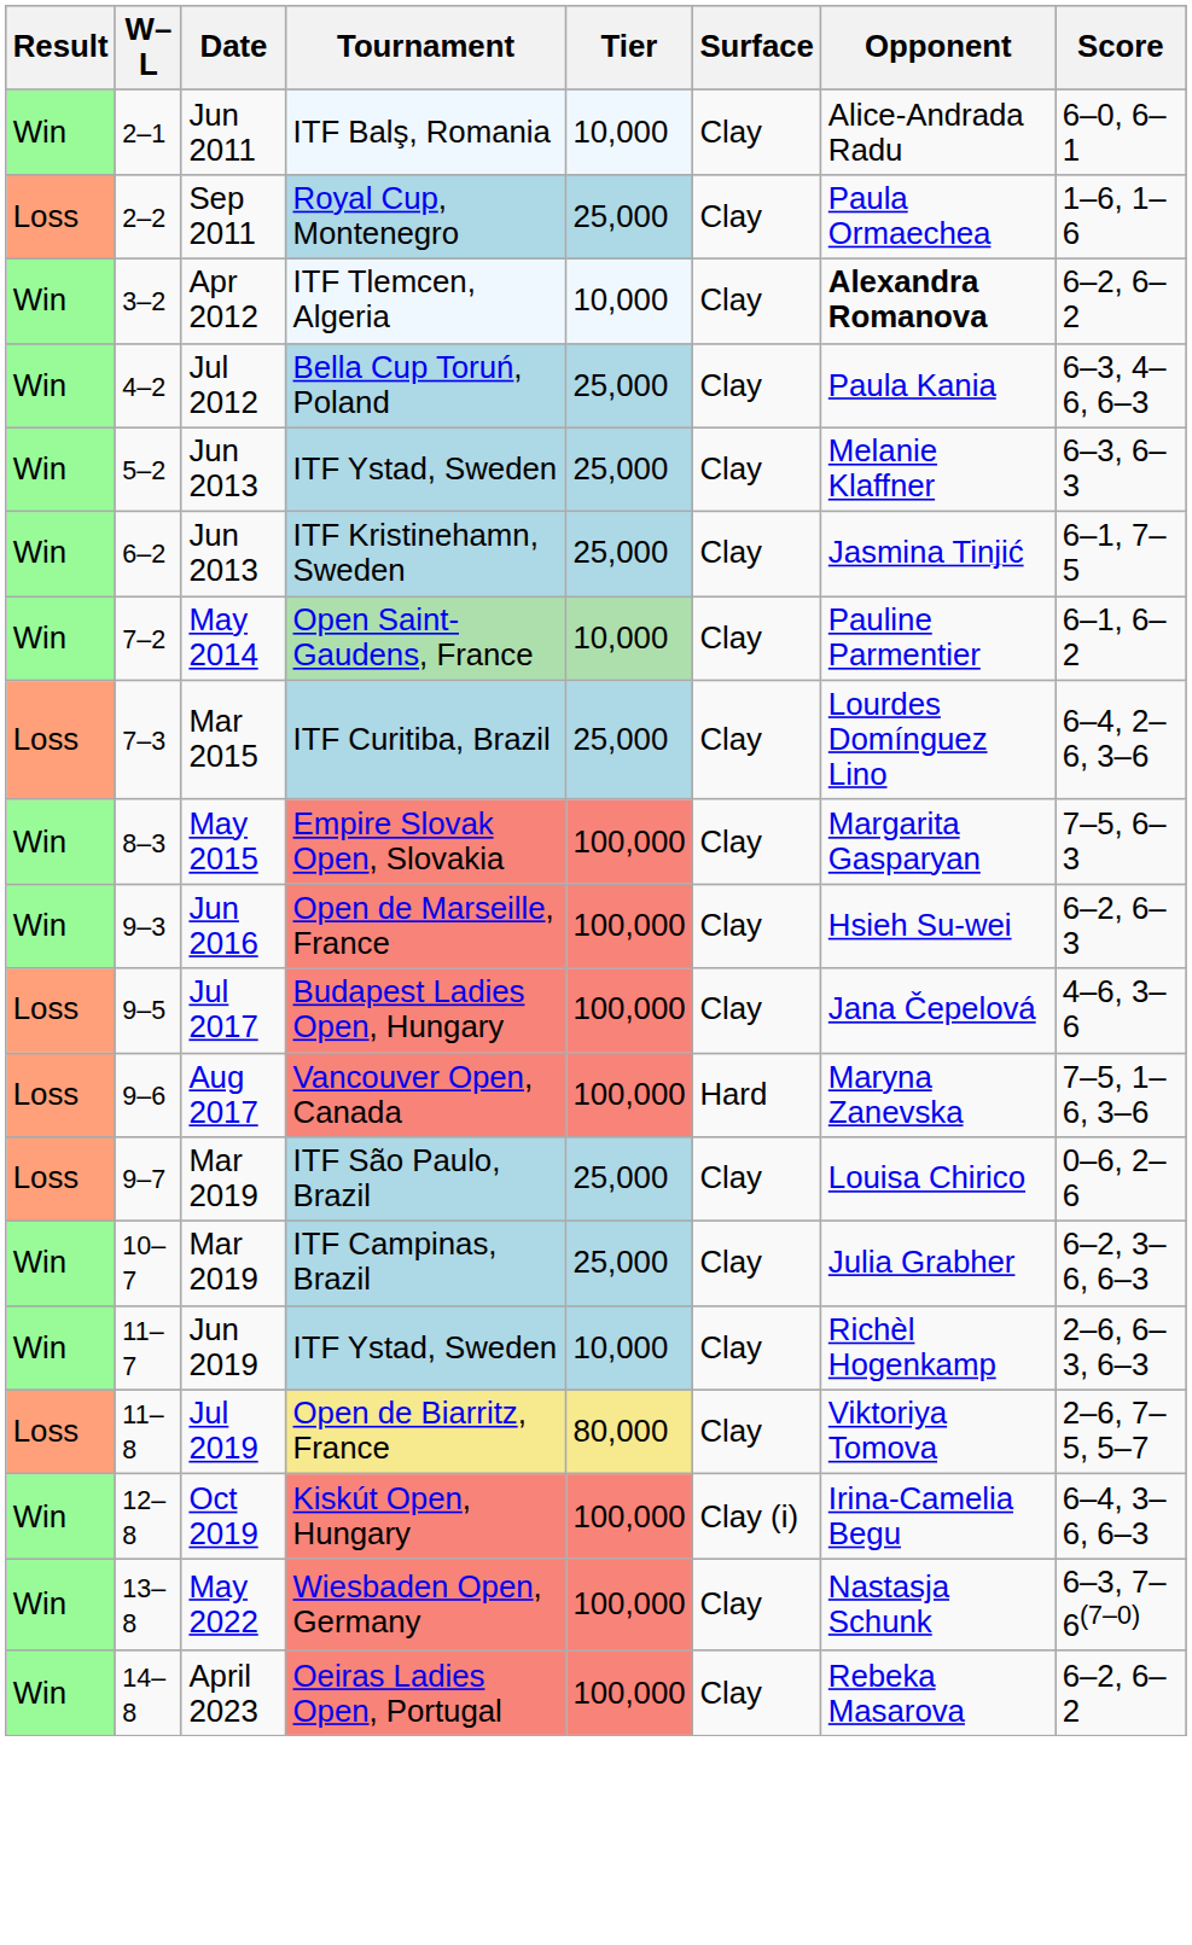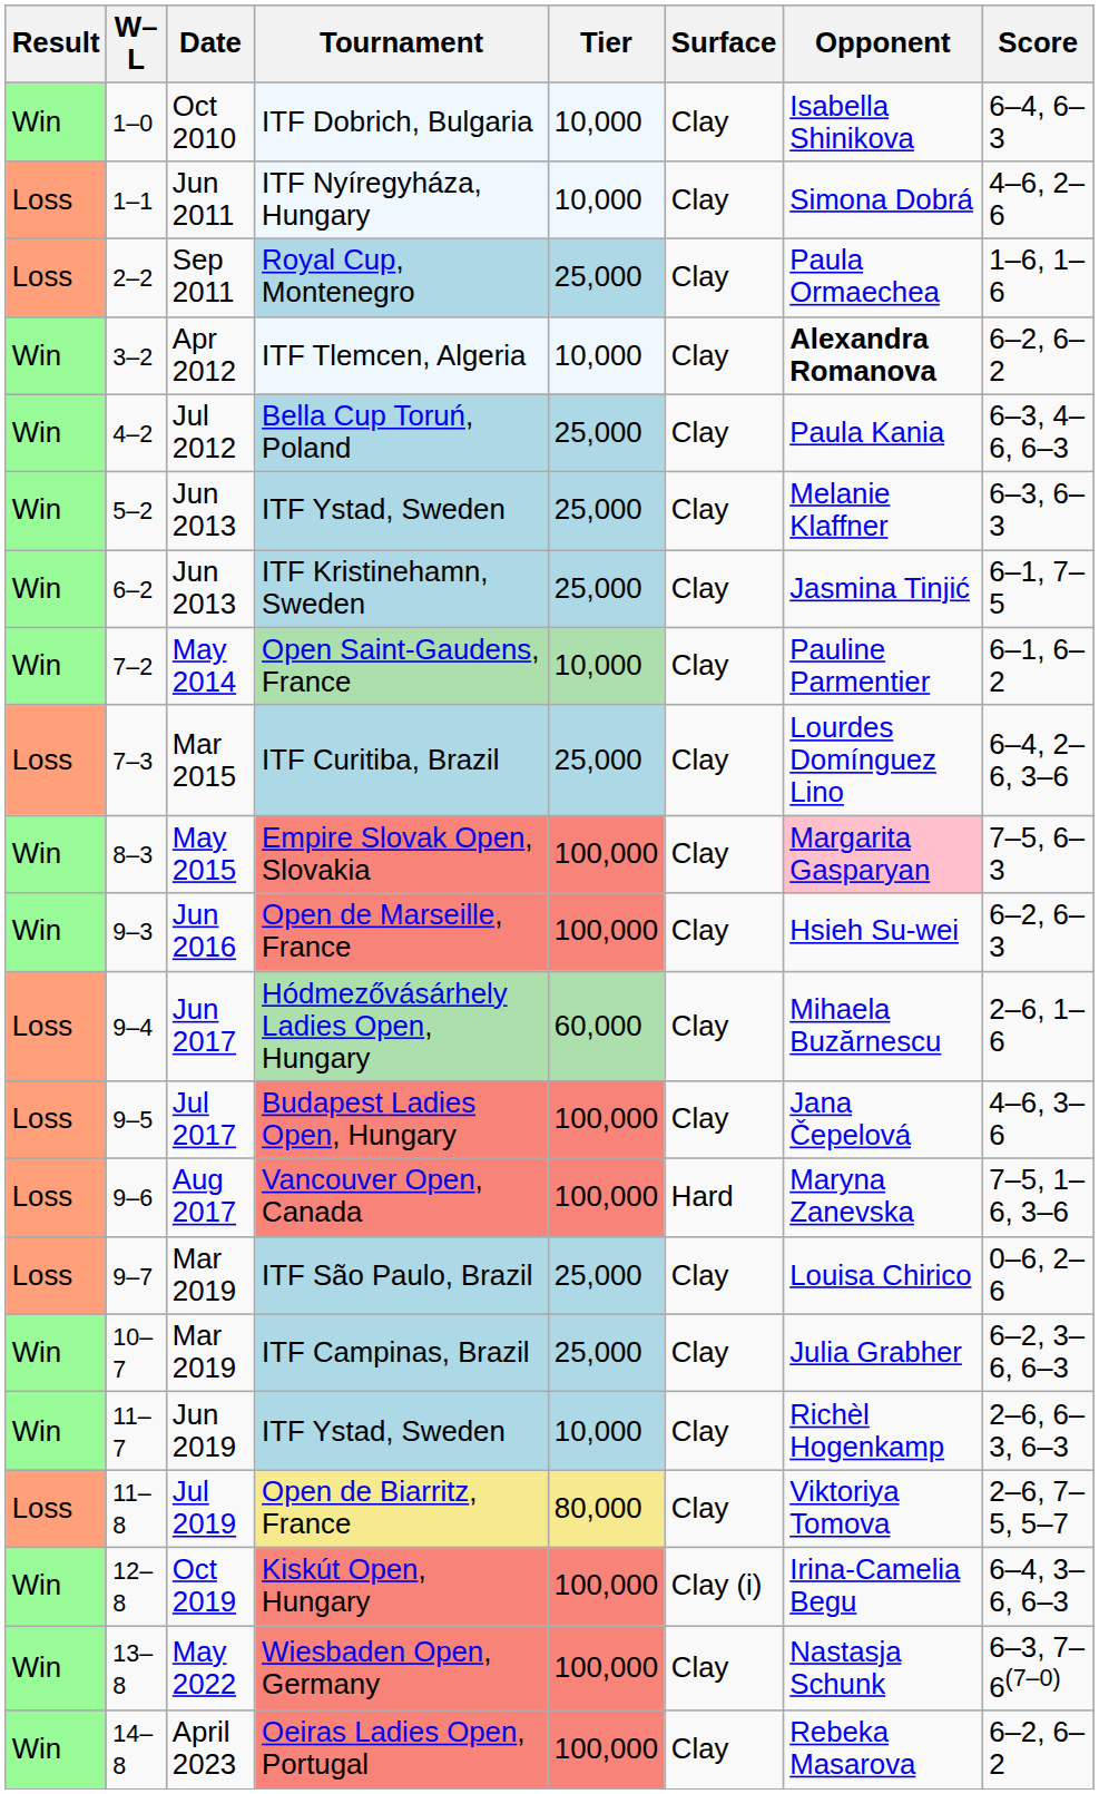+ row: Win | 1–0 | Oct 2010 | ITF Dobrich, Bulgaria | 10,000 | Clay | Isabella Shinikova | 6–4, 6–3
+ row: Loss | 1–1 | Jun 2011 | ITF Nyíregyháza, Hungary | 10,000 | Clay | Simona Dobrá | 4–6, 2–6
- row: Win | 2–1 | Jun 2011 | ITF Balş, Romania | 10,000 | Clay | Alice-Andrada Radu | 6–0, 6–1
Empire Slovak Open, Slovakia | Opponent: no background -> pink background
+ row: Loss | 9–4 | Jun 2017 | Hódmezővásárhely Ladies Open, Hungary | 60,000 | Clay | Mihaela Buzărnescu | 2–6, 1–6
